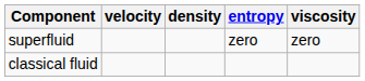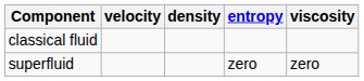rows swapped: superfluid <-> classical fluid
